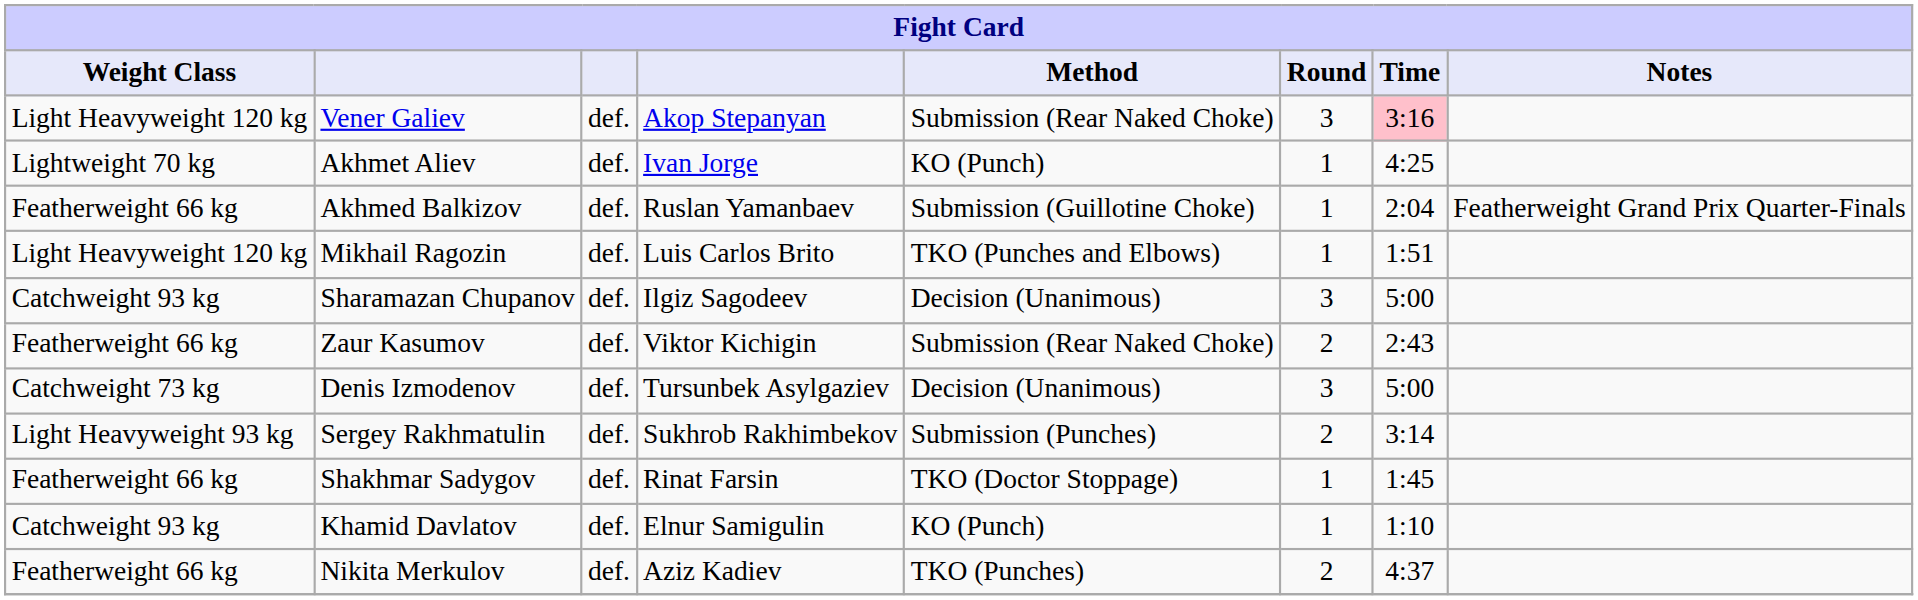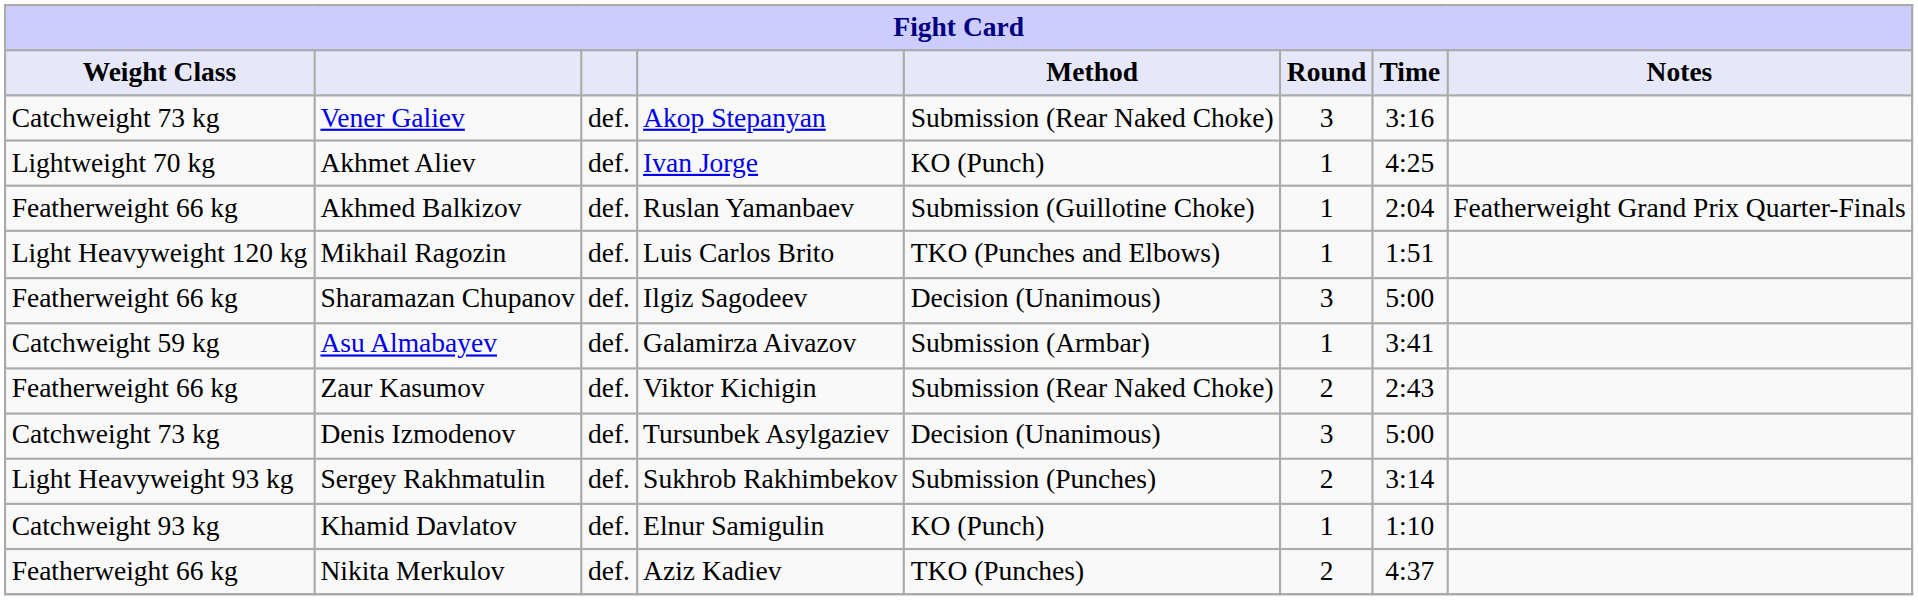Vener Galiev | Weight Class: Light Heavyweight 120 kg -> Catchweight 73 kg
Vener Galiev | Time: pink background -> no background
Sharamazan Chupanov | Weight Class: Catchweight 93 kg -> Featherweight 66 kg
+ row: Catchweight 59 kg | Asu Almabayev | def. | Galamirza Aivazov | Submission (Armbar) | 1 | 3:41
- row: Featherweight 66 kg | Shakhmar Sadygov | def. | Rinat Farsin | TKO (Doctor Stoppage) | 1 | 1:45
